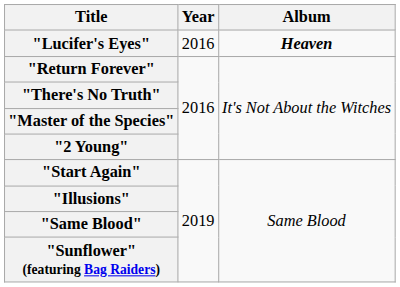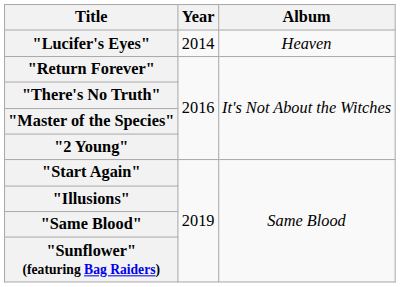"Lucifer's Eyes" | Year: 2016 -> 2014
"Lucifer's Eyes" | Album: bold -> normal
